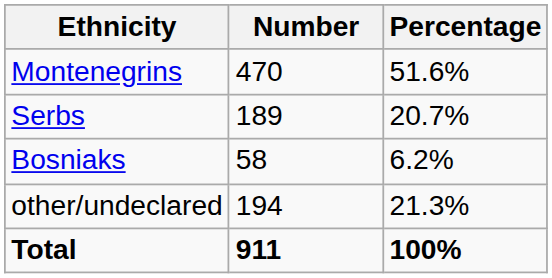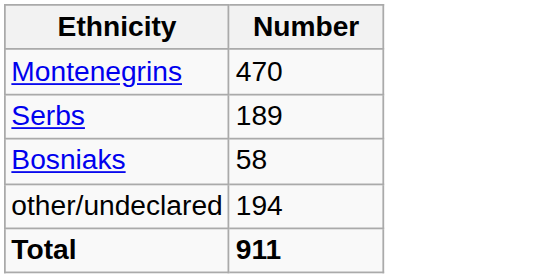- column: Percentage | 51.6% | 20.7% | 6.2% | 21.3% | 100%
